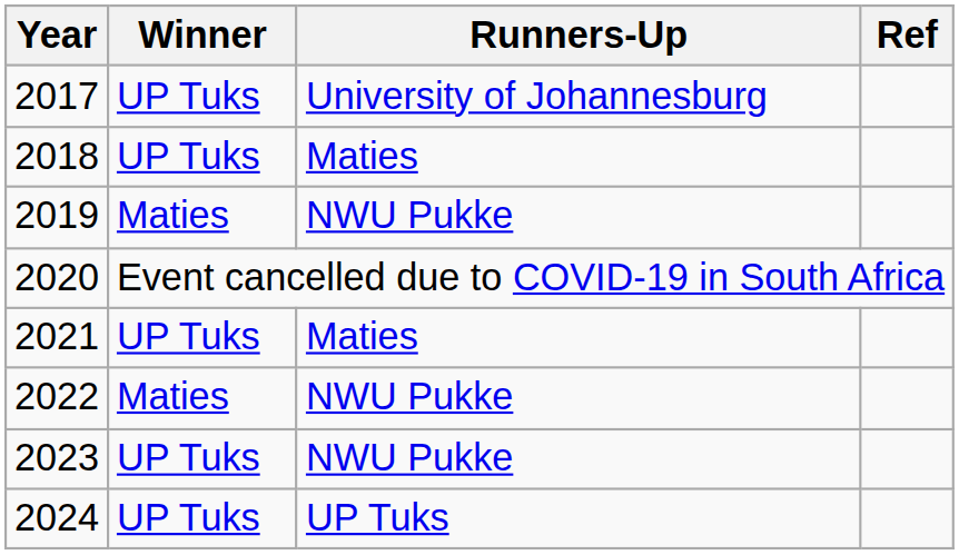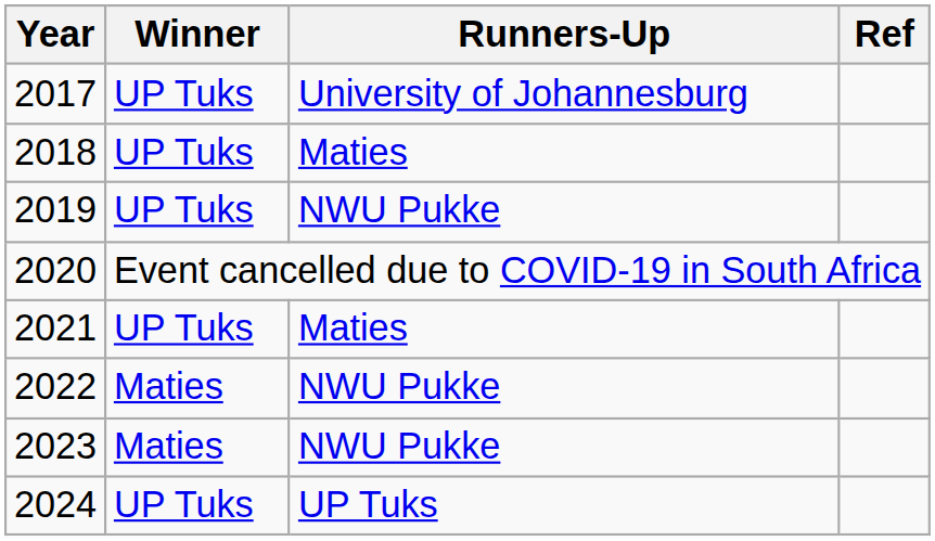2019 | Winner: Maties -> UP Tuks
2023 | Winner: UP Tuks -> Maties
